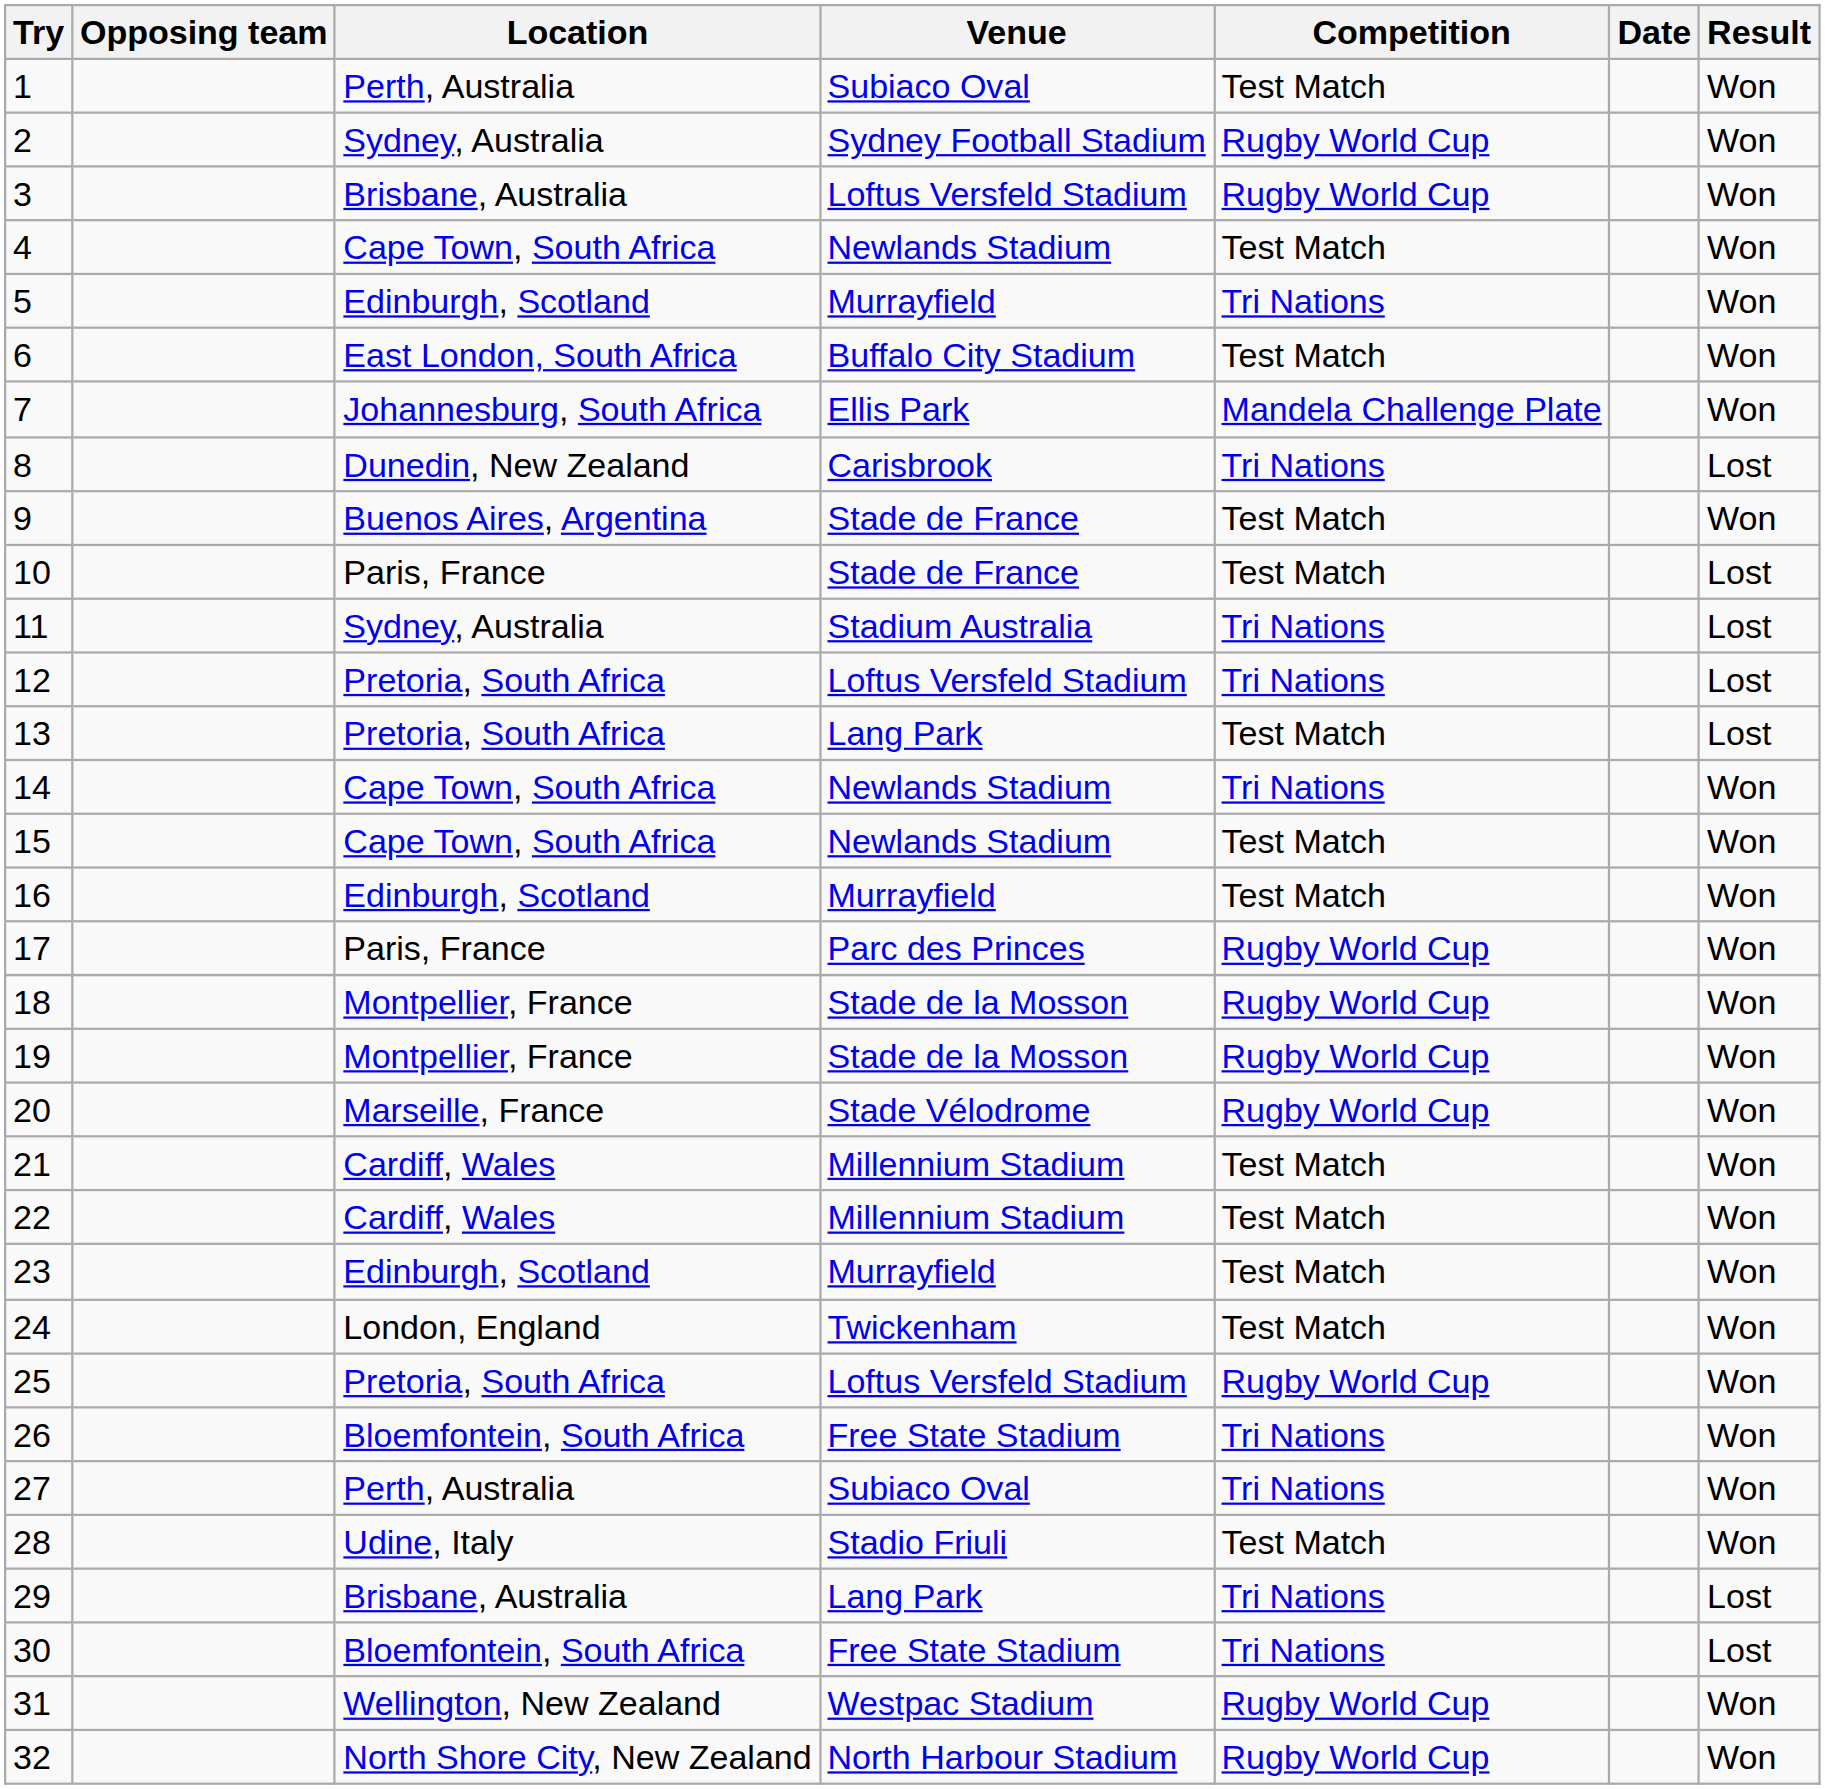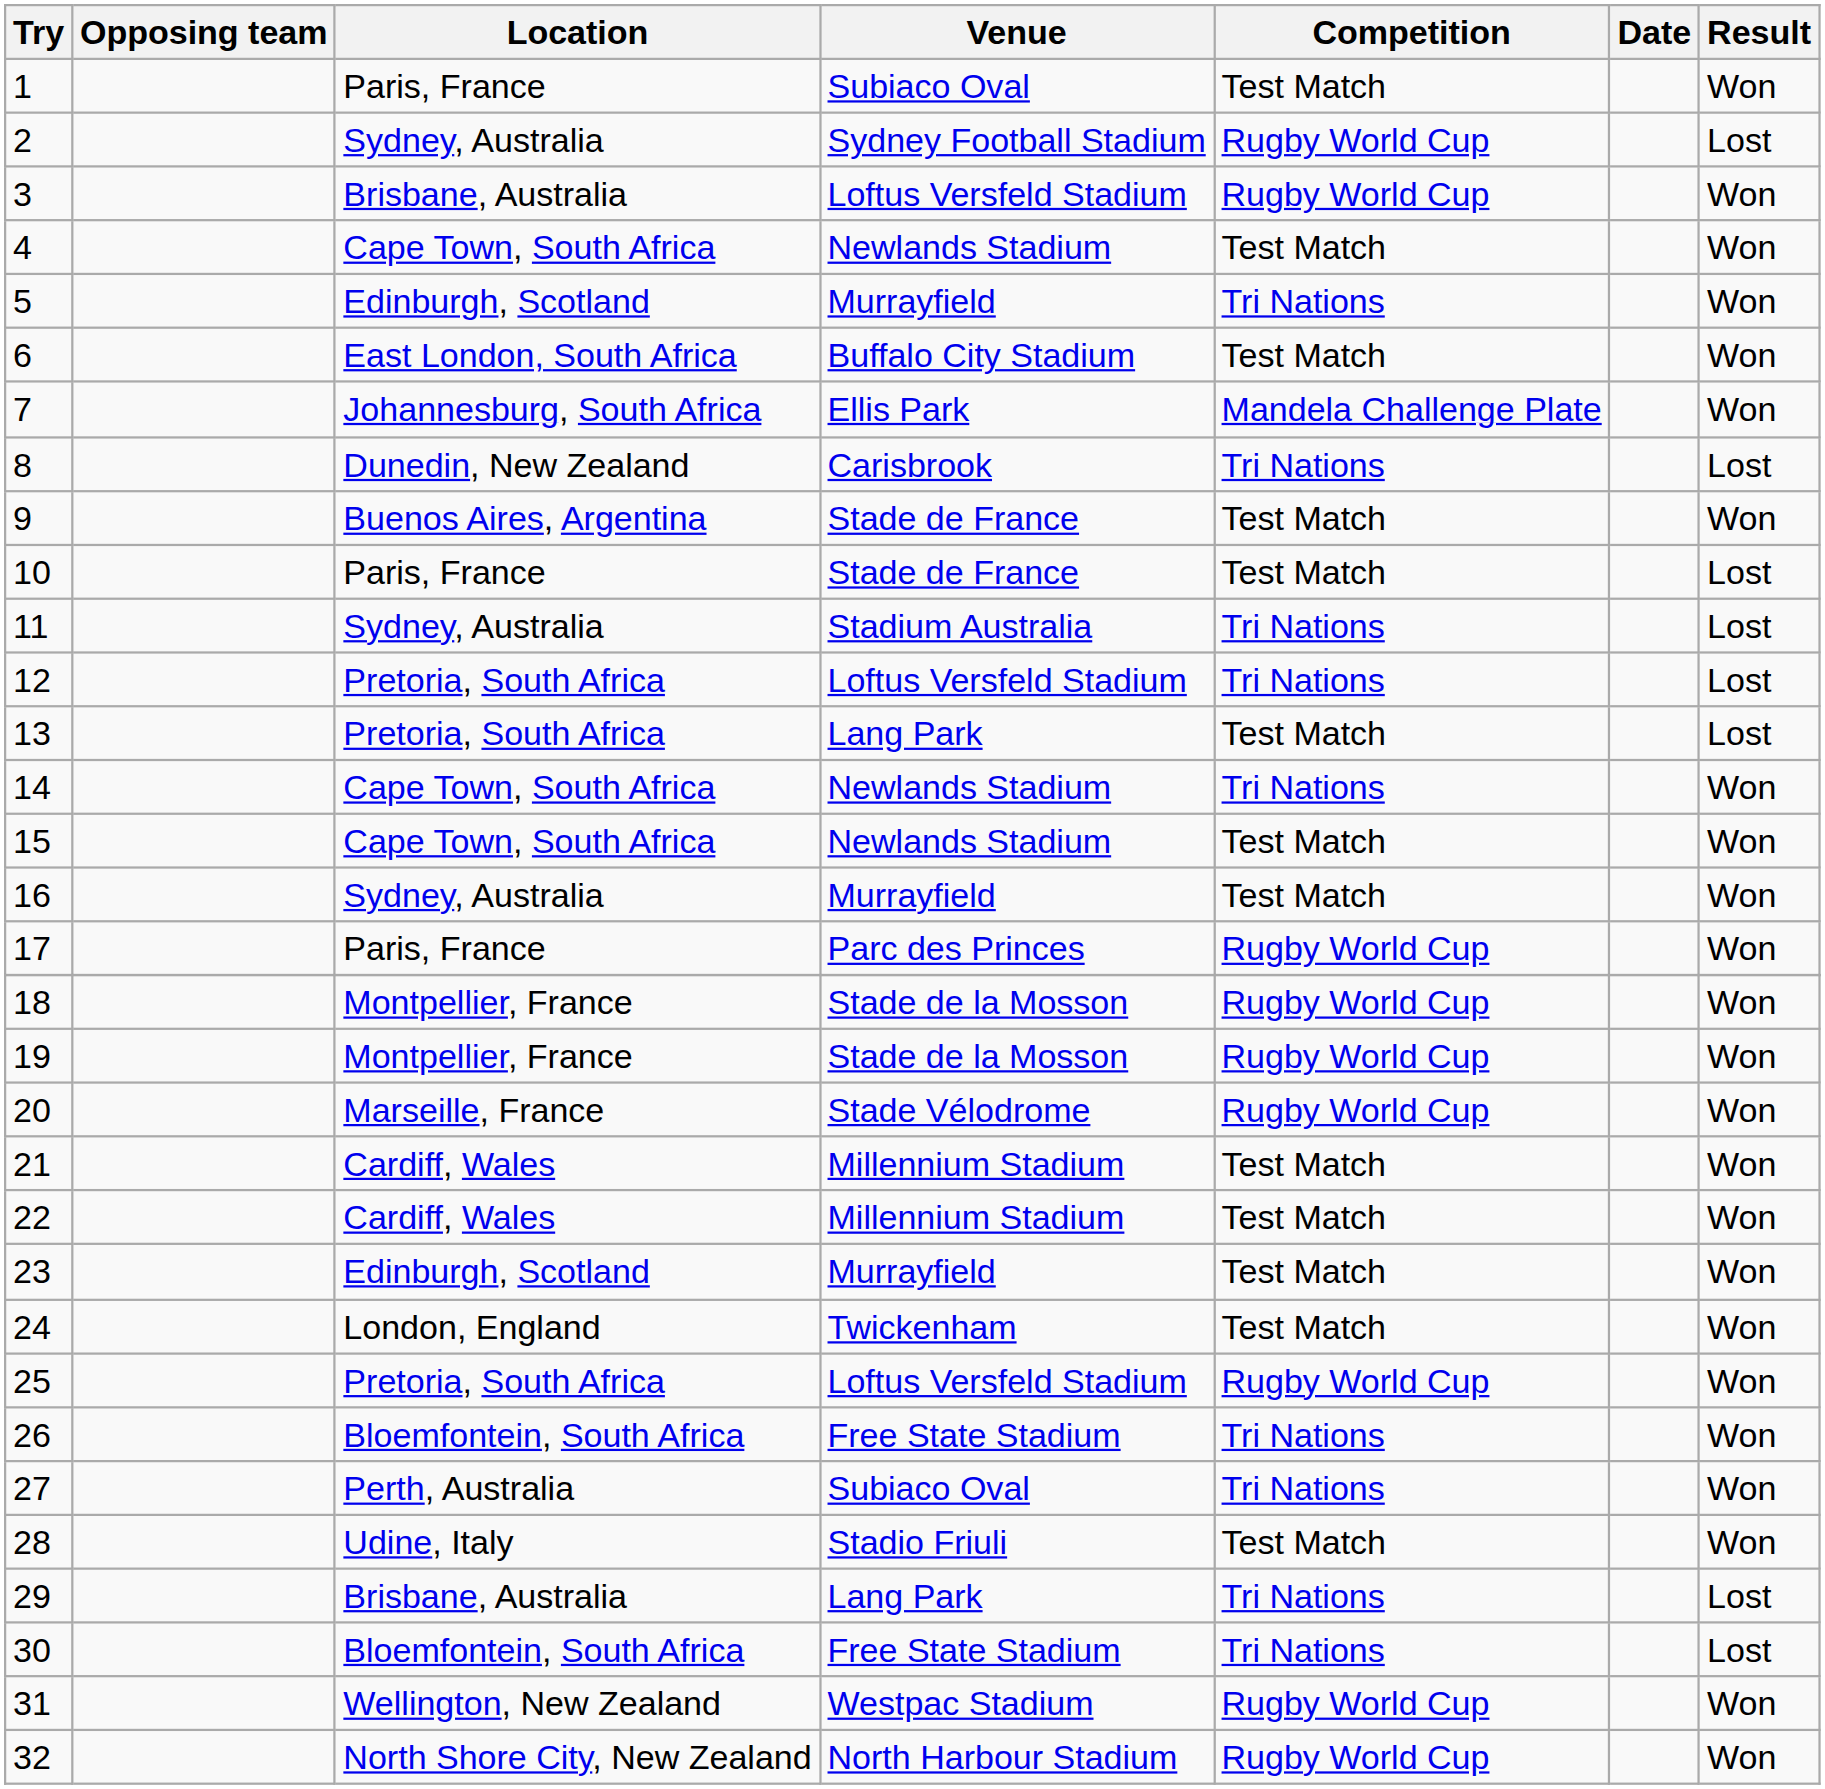1 | Location: Perth, Australia -> Paris, France
2 | Result: Won -> Lost
16 | Location: Edinburgh, Scotland -> Sydney, Australia
